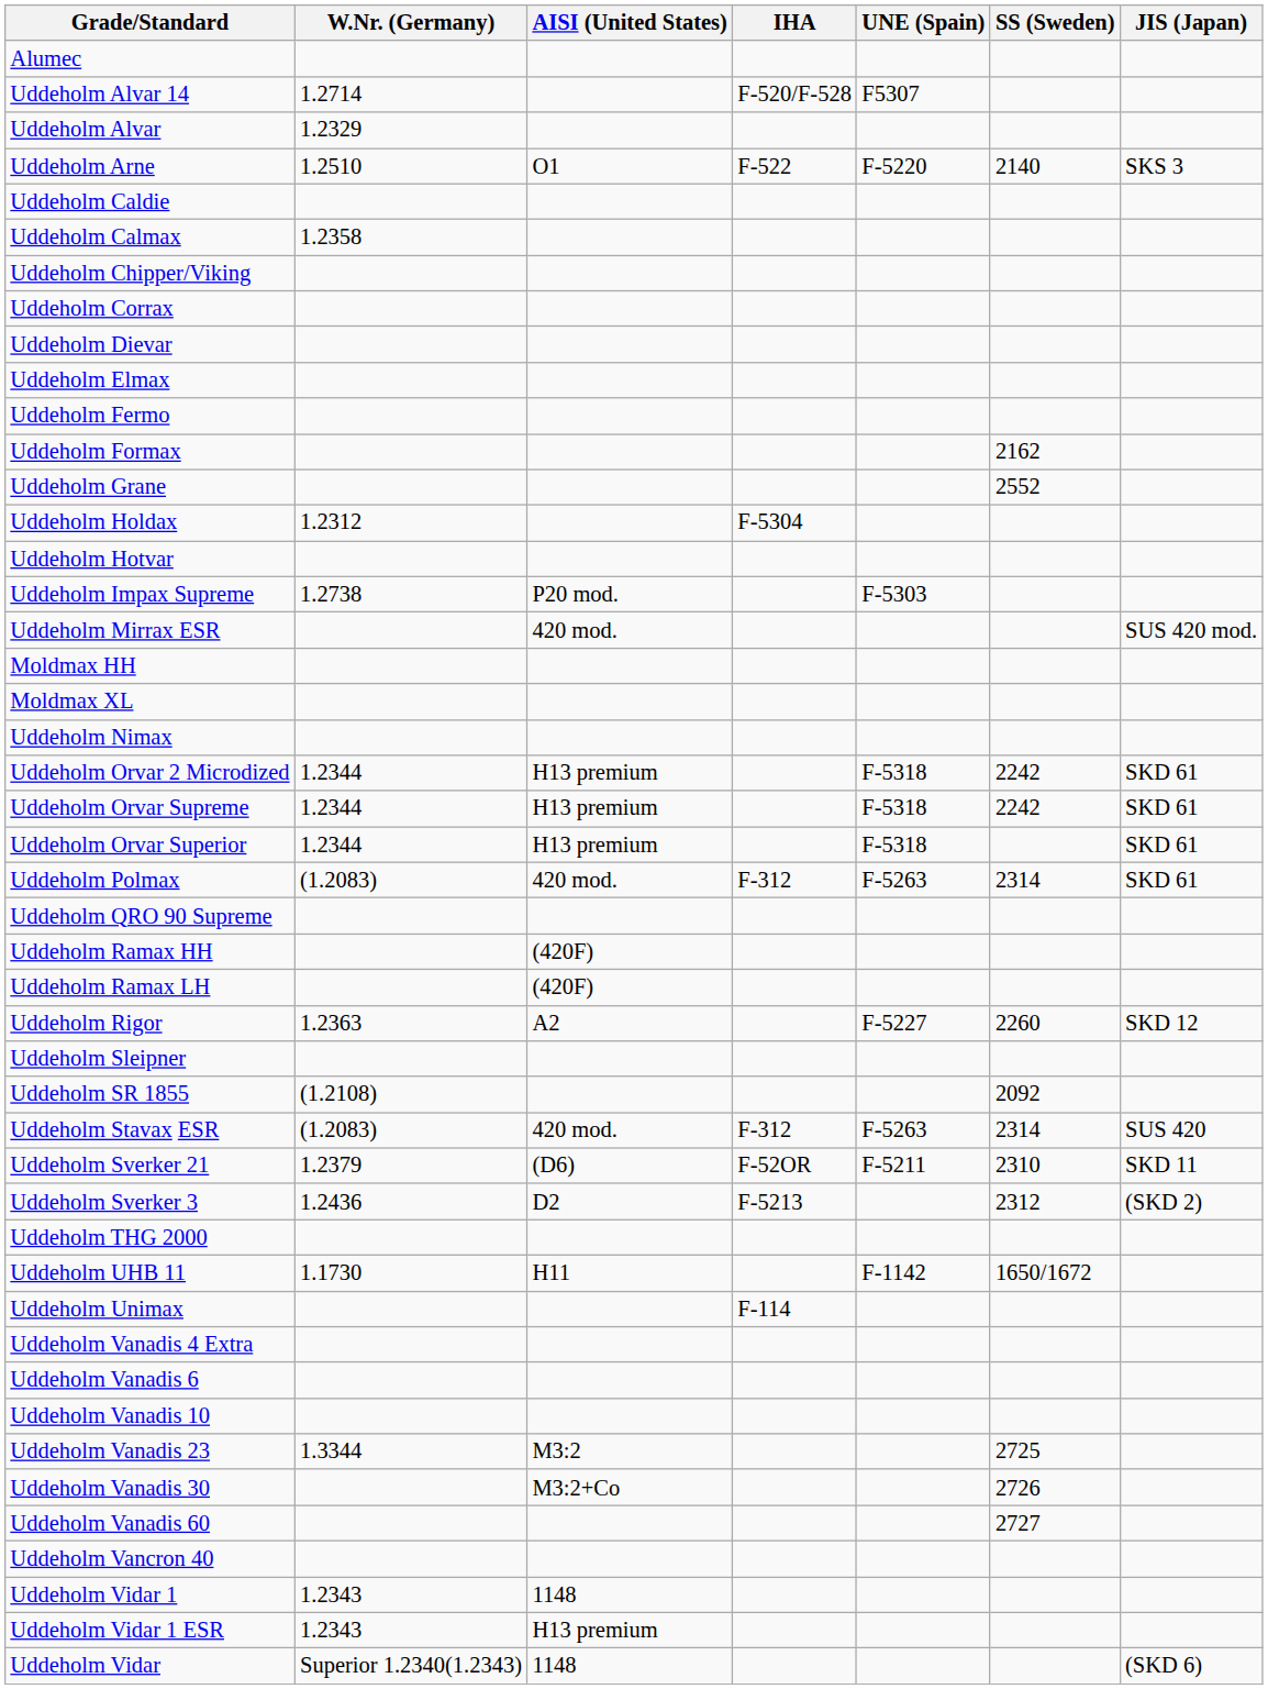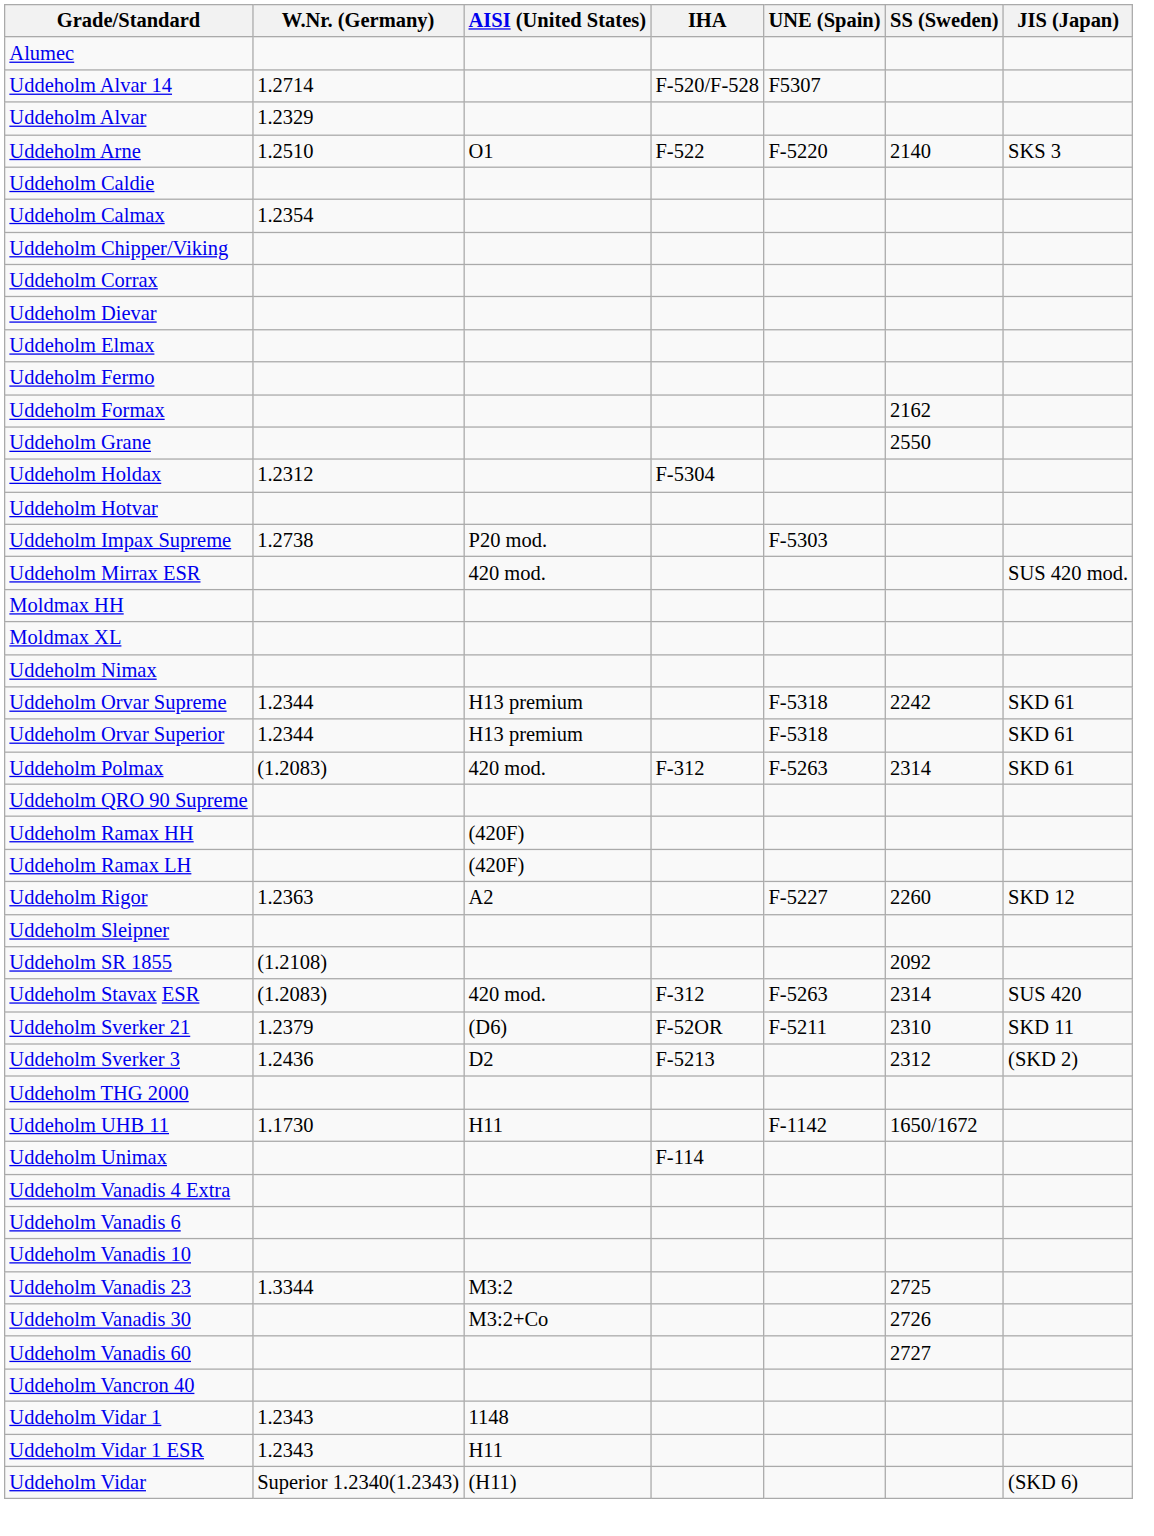Uddeholm Calmax | W.Nr. (Germany): 1.2358 -> 1.2354
Uddeholm Grane | SS (Sweden): 2552 -> 2550
- row: Uddeholm Orvar 2 Microdized | 1.2344 | H13 premium | F-5318 | 2242 | SKD 61
Uddeholm Vidar 1 ESR | AISI (United States): H13 premium -> H11
Uddeholm Vidar | AISI (United States): 1148 -> (H11)
